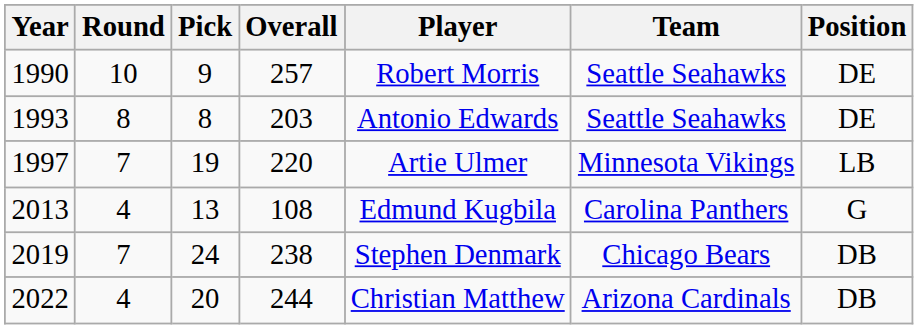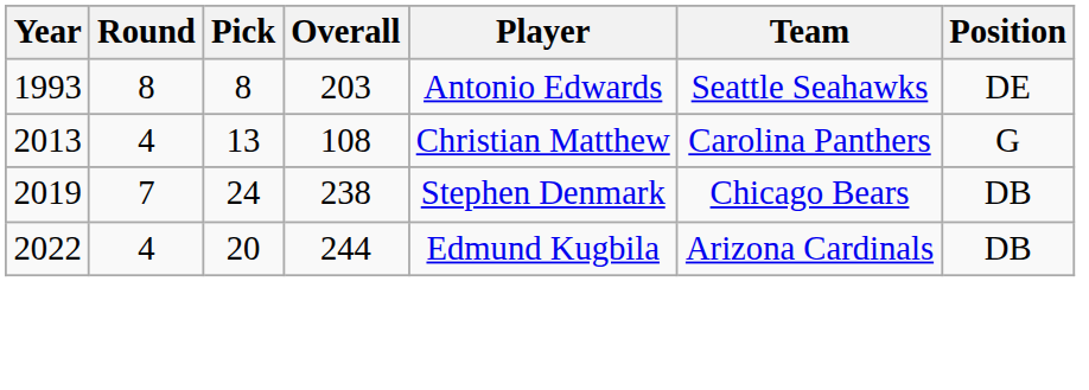- row: 1990 | 10 | 9 | 257 | Robert Morris | Seattle Seahawks | DE
- row: 1997 | 7 | 19 | 220 | Artie Ulmer | Minnesota Vikings | LB
2013 | Player: Edmund Kugbila -> Christian Matthew
2022 | Player: Christian Matthew -> Edmund Kugbila
